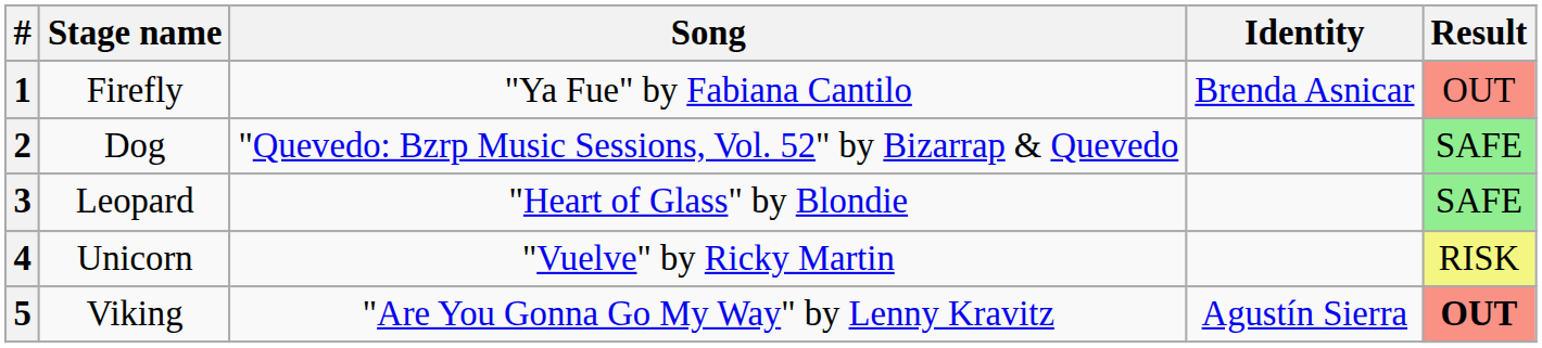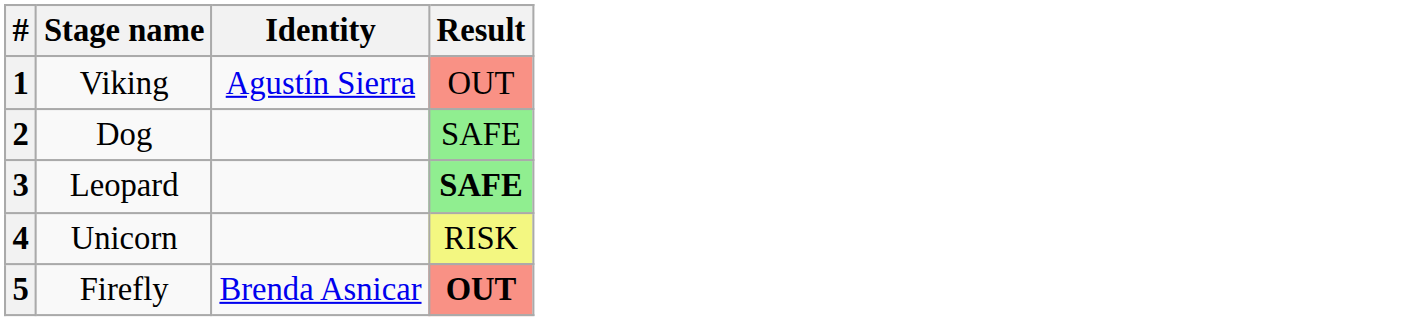- column: Song | "Ya Fue" by Fabiana Cantilo | "Quevedo: Bzrp Music Sessions, Vol. 52" by Bizarrap & Quevedo | "Heart of Glass" by Blondie | "Vuelve" by Ricky Martin | "Are You Gonna Go My Way" by Lenny Kravitz
1 | Stage name: Firefly -> Viking
1 | Identity: Brenda Asnicar -> Agustín Sierra
3 | Result: normal -> bold
5 | Stage name: Viking -> Firefly
5 | Identity: Agustín Sierra -> Brenda Asnicar
